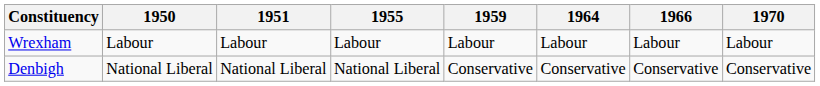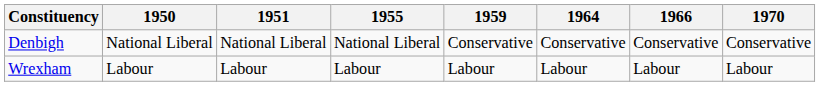rows swapped: Denbigh <-> Wrexham
